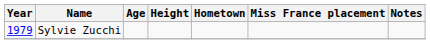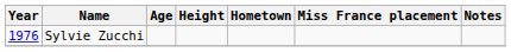Sylvie Zucchi | Year: 1979 -> 1976
